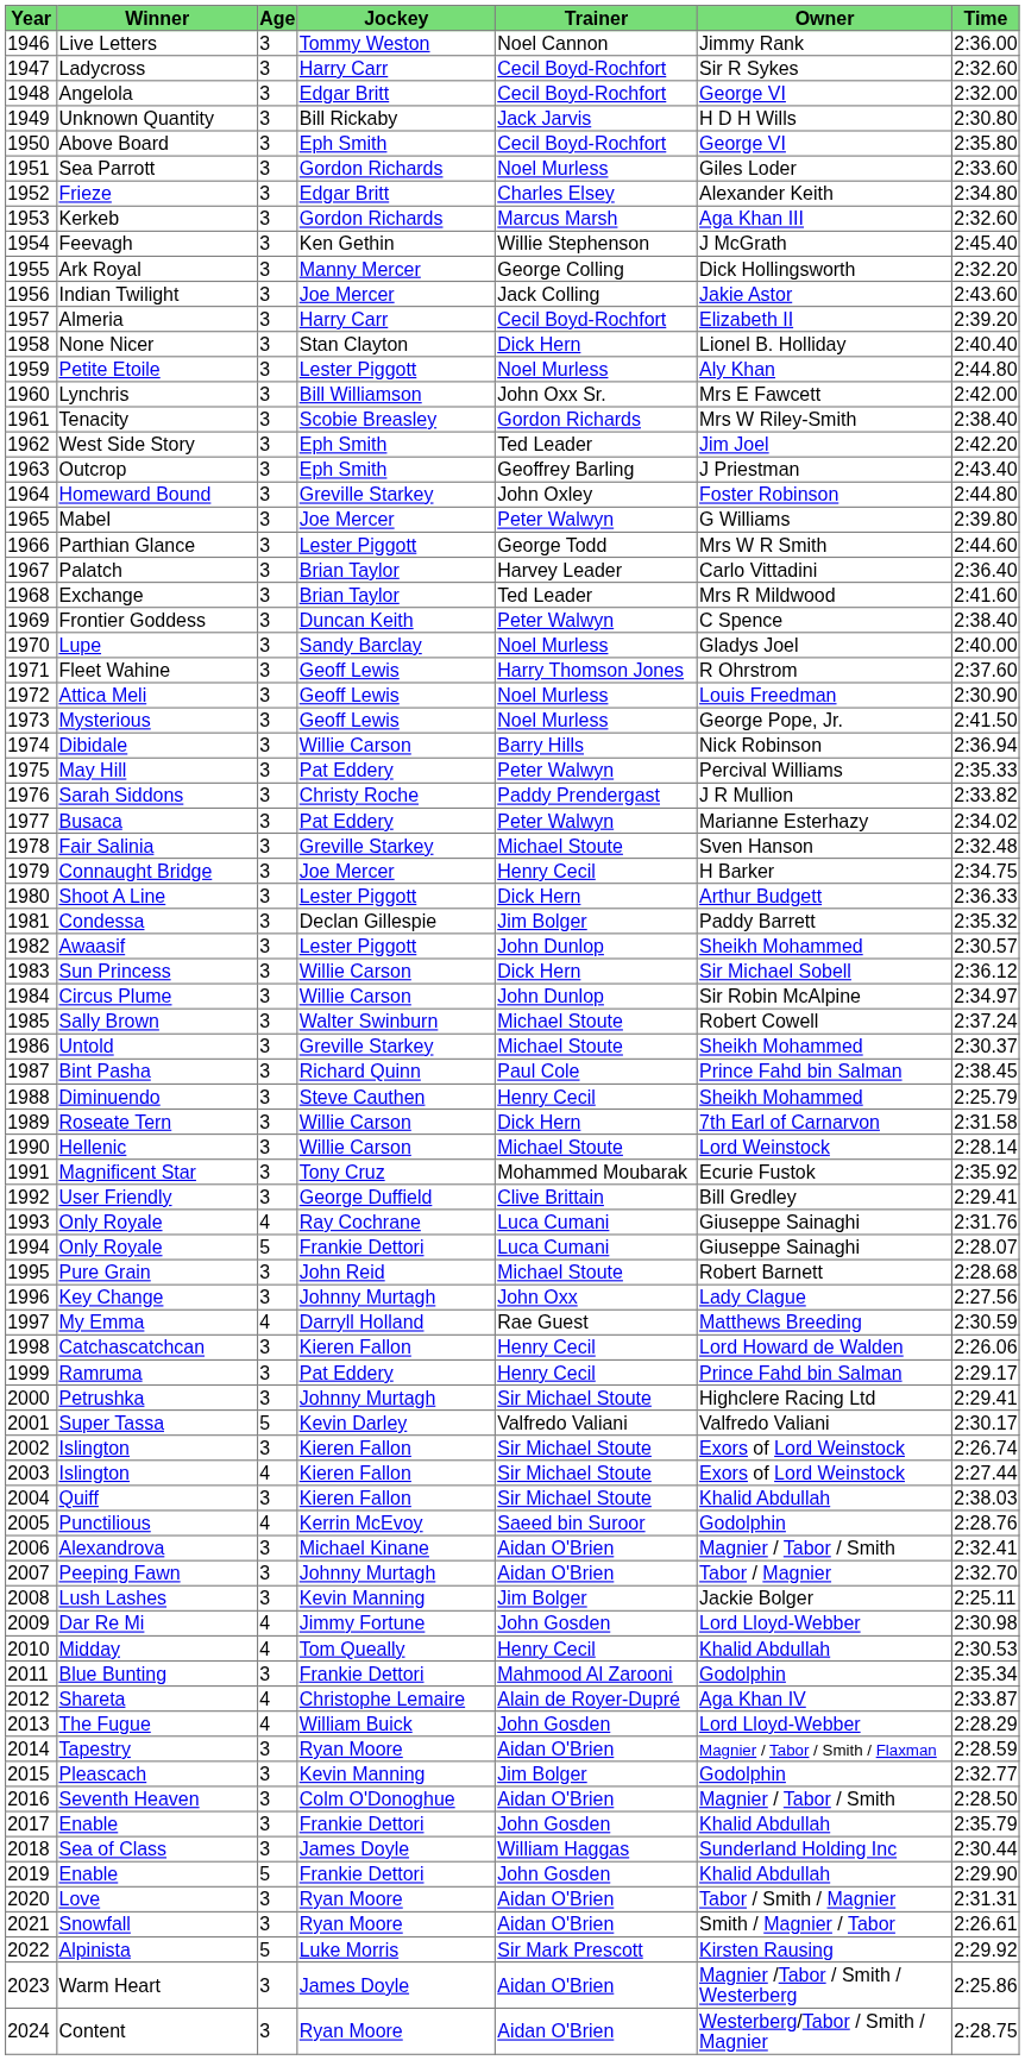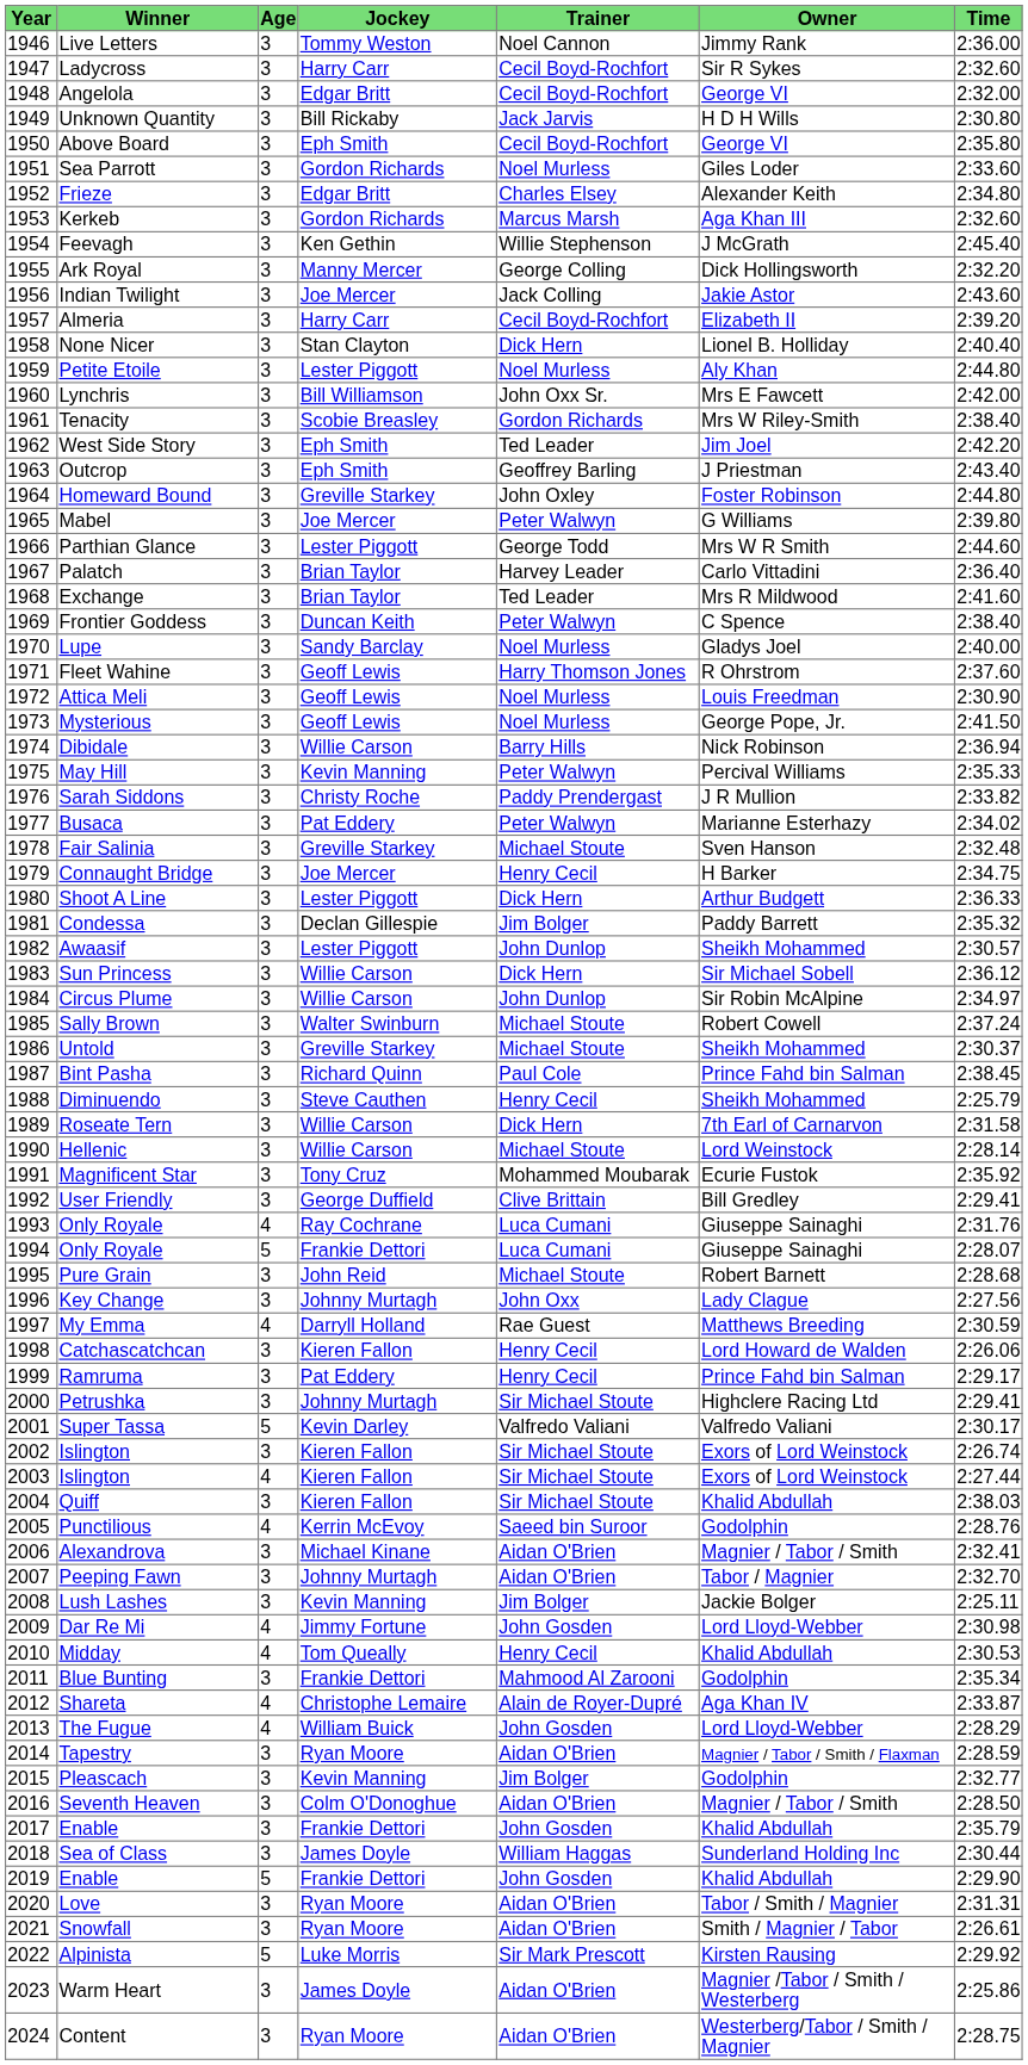May Hill | Jockey: Pat Eddery -> Kevin Manning
